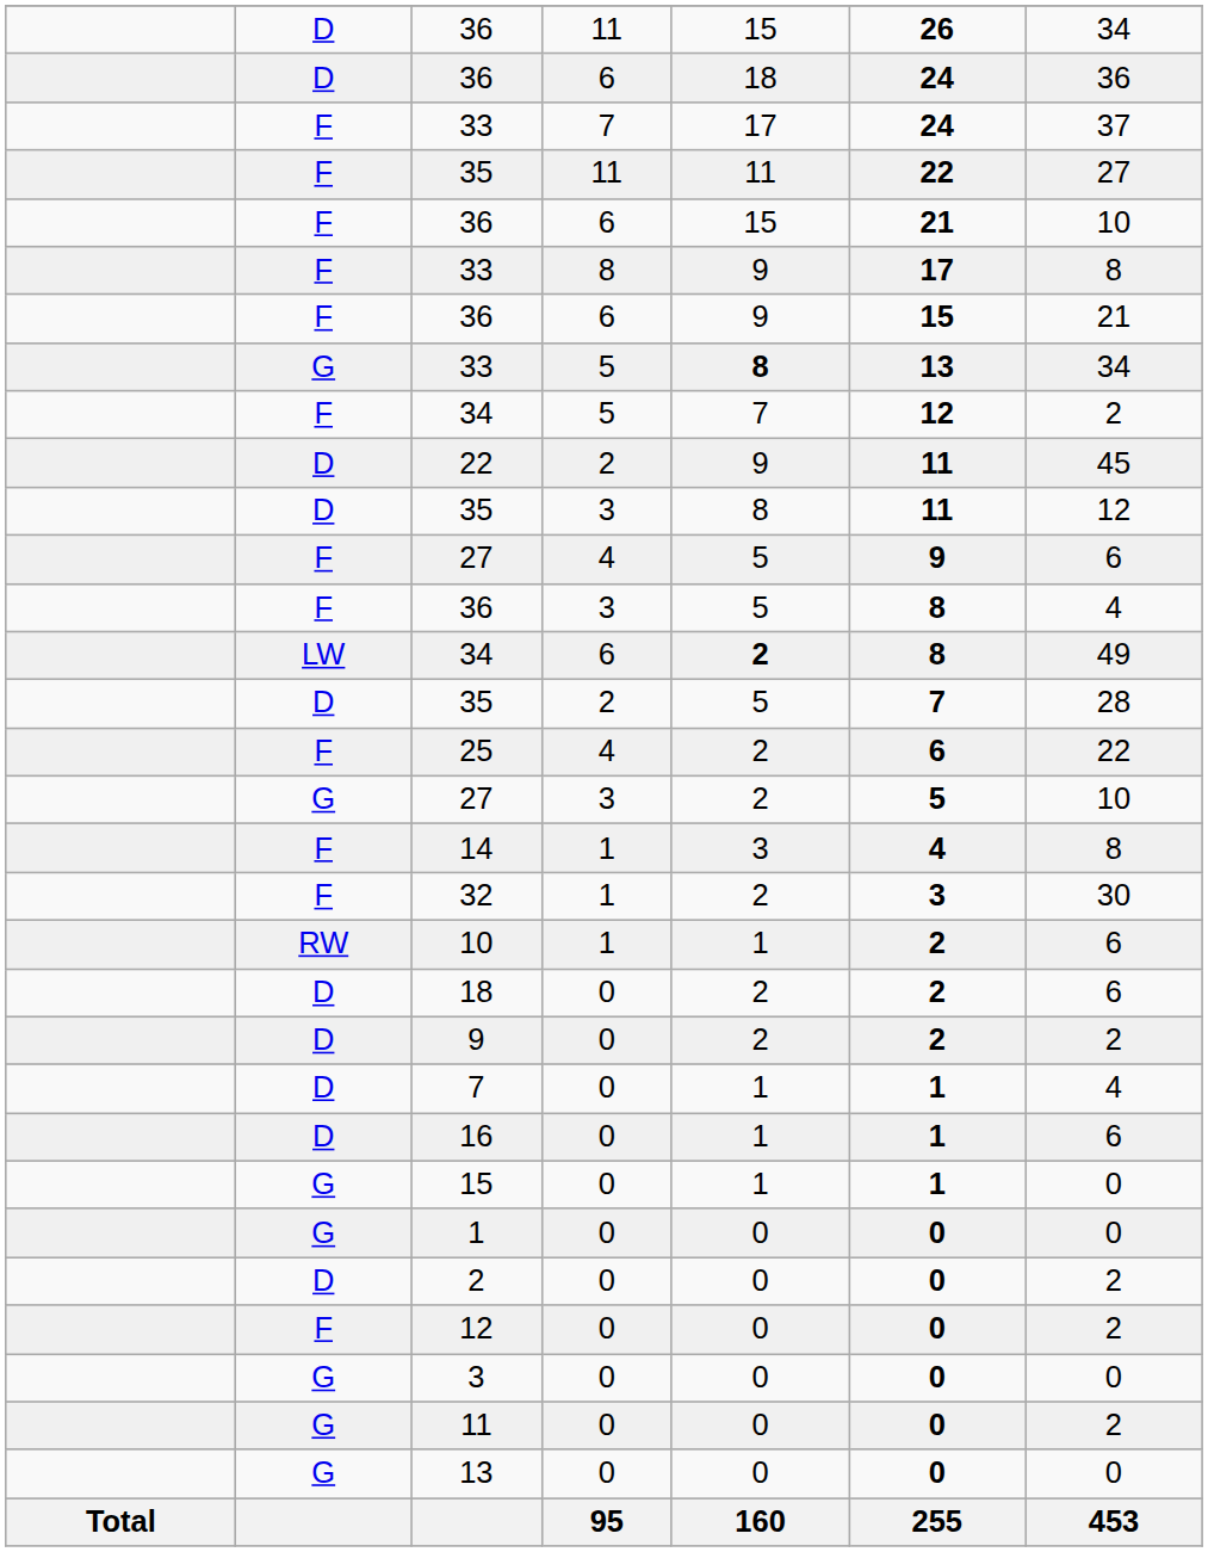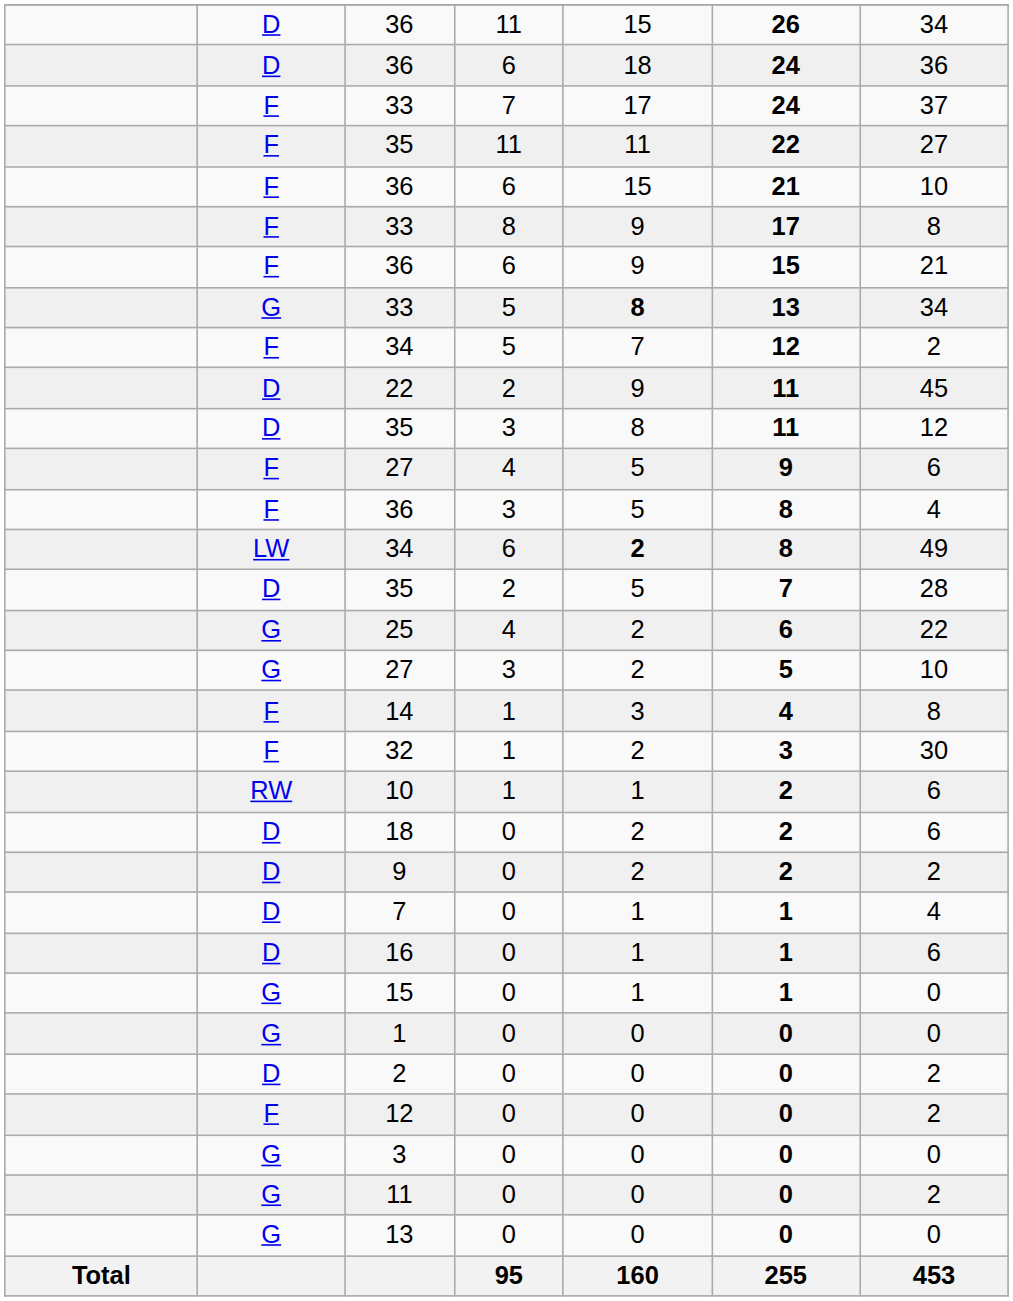25 | column 2: F -> G
